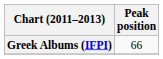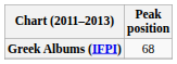Greek Albums (IFPI) | Peak position: 66 -> 68
